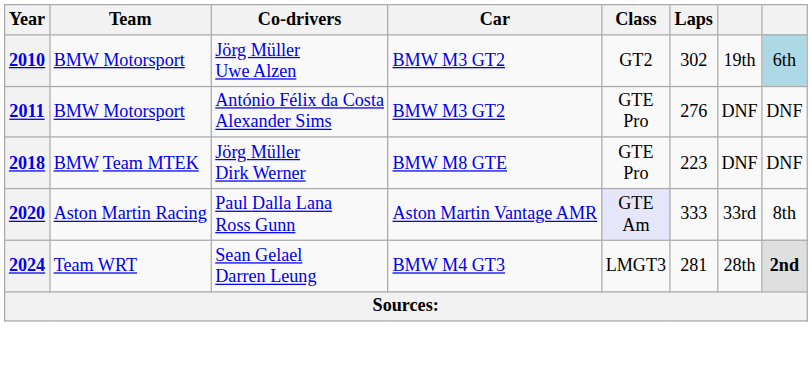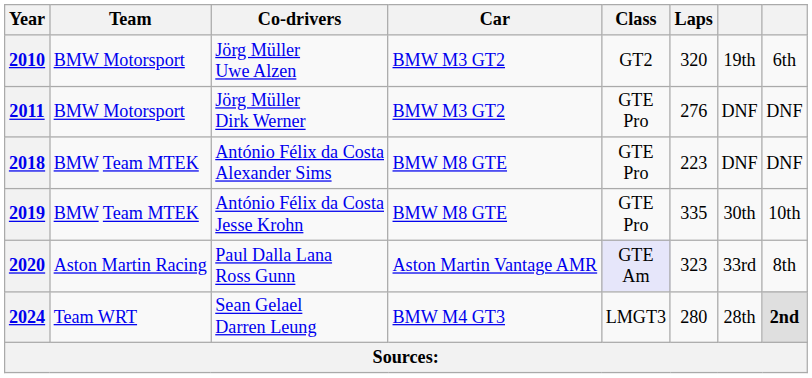2010 | Laps: 302 -> 320
2010 | column 8: lightblue background -> no background
2011 | Co-drivers: António Félix da Costa Alexander Sims -> Jörg Müller Dirk Werner
2018 | Co-drivers: Jörg Müller Dirk Werner -> António Félix da Costa Alexander Sims
+ row: 2019 | BMW Team MTEK | António Félix da Costa Jesse Krohn | BMW M8 GTE | GTE Pro | 335 | 30th | 10th
2020 | Laps: 333 -> 323
2024 | Laps: 281 -> 280
